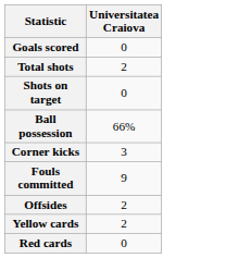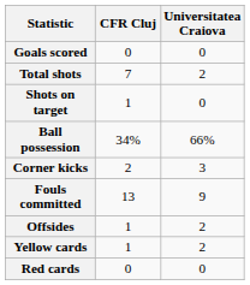+ column: CFR Cluj | 0 | 7 | 1 | 34% | 2 | 13 | 1 | 1 | 0
